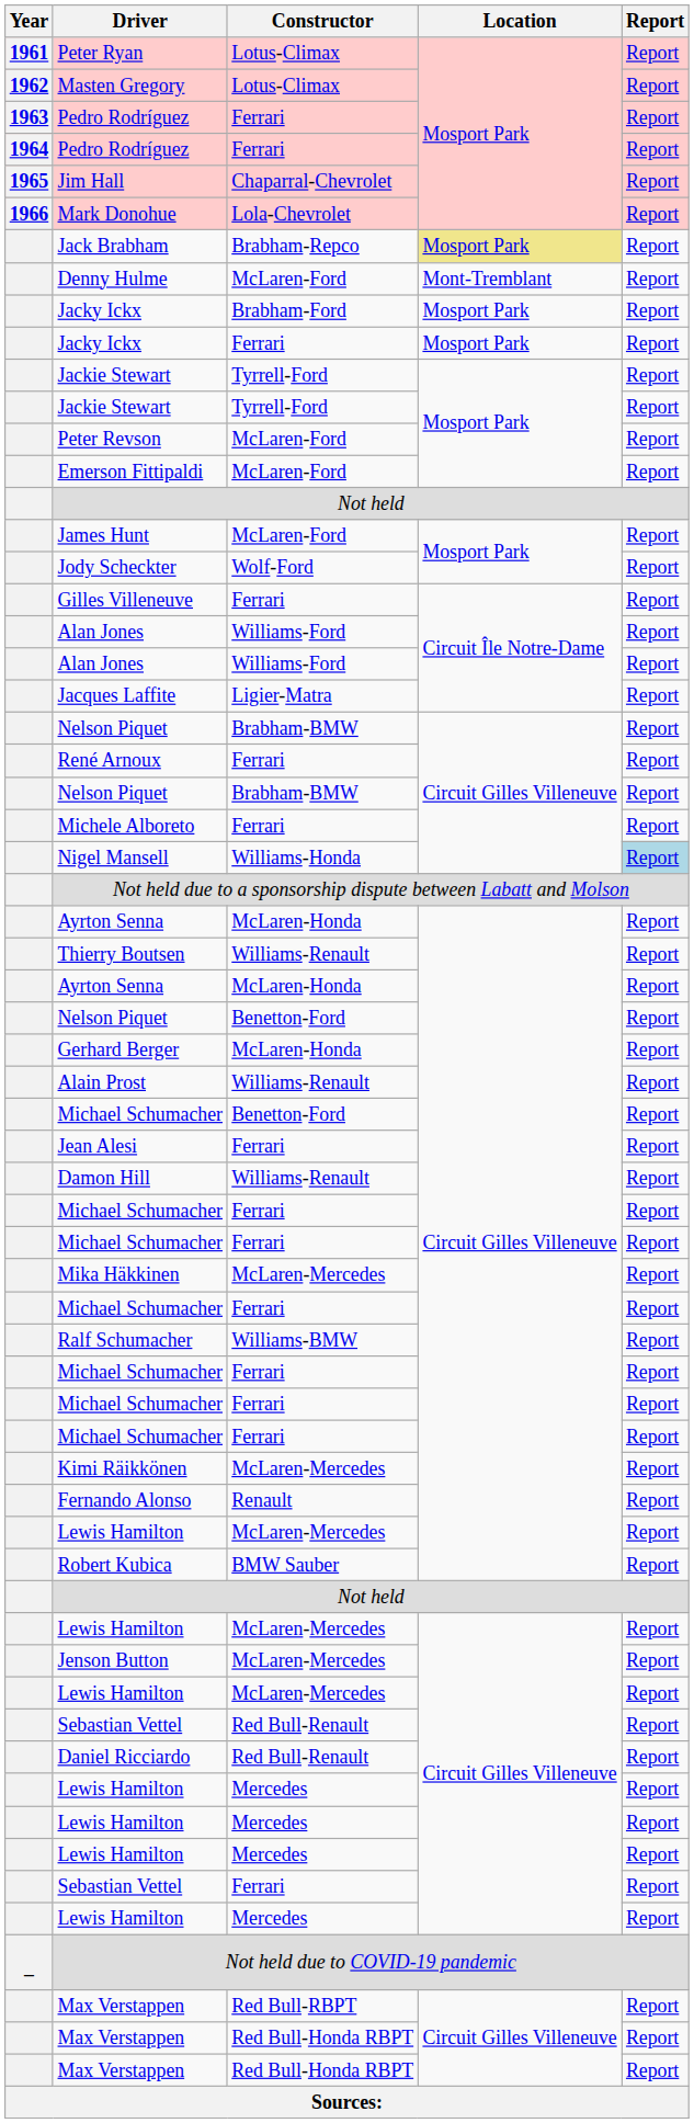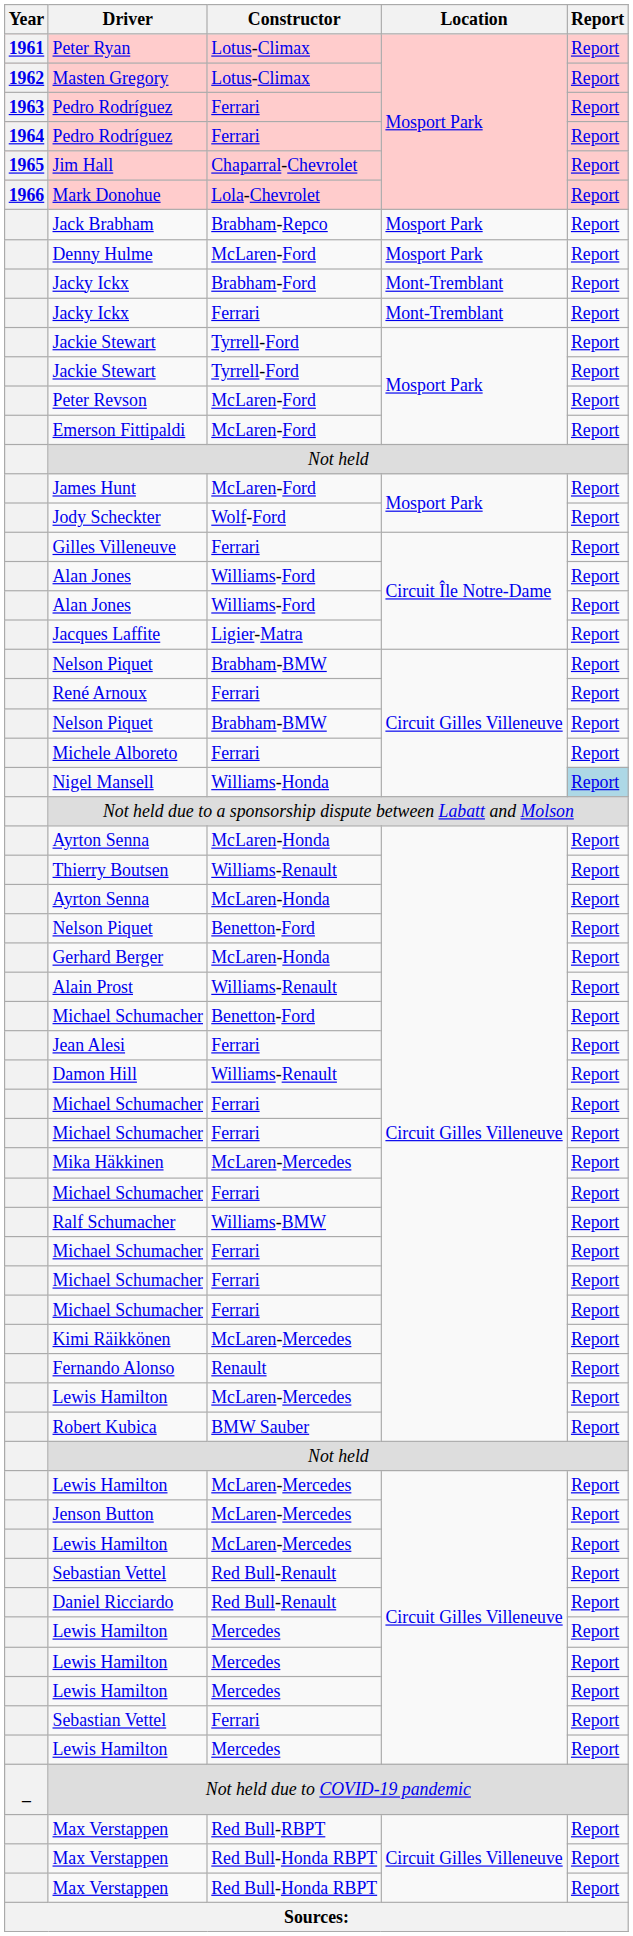Jack Brabham | Location: khaki background -> no background
Denny Hulme | Location: Mont-Tremblant -> Mosport Park
Jacky Ickx / Brabham-Ford | Location: Mosport Park -> Mont-Tremblant
Jacky Ickx / Ferrari | Location: Mosport Park -> Mont-Tremblant
